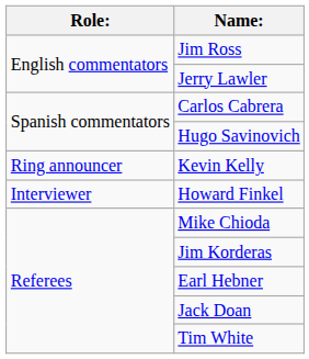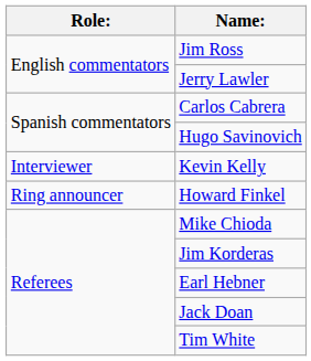Kevin Kelly | Role:: Ring announcer -> Interviewer
Howard Finkel | Role:: Interviewer -> Ring announcer
